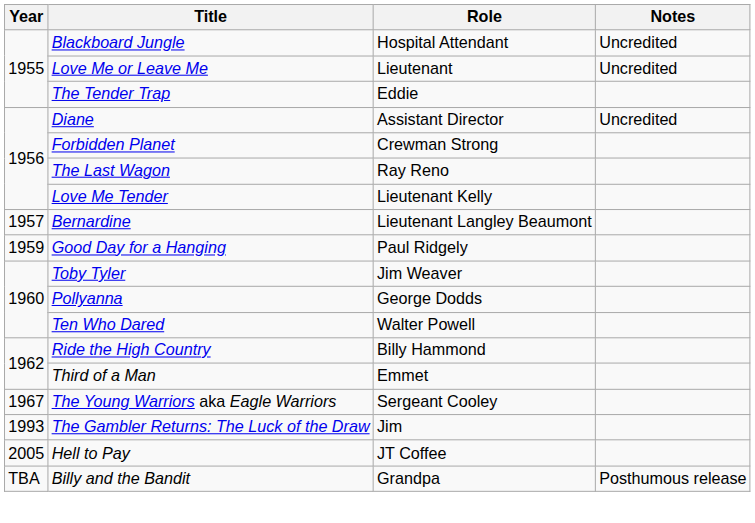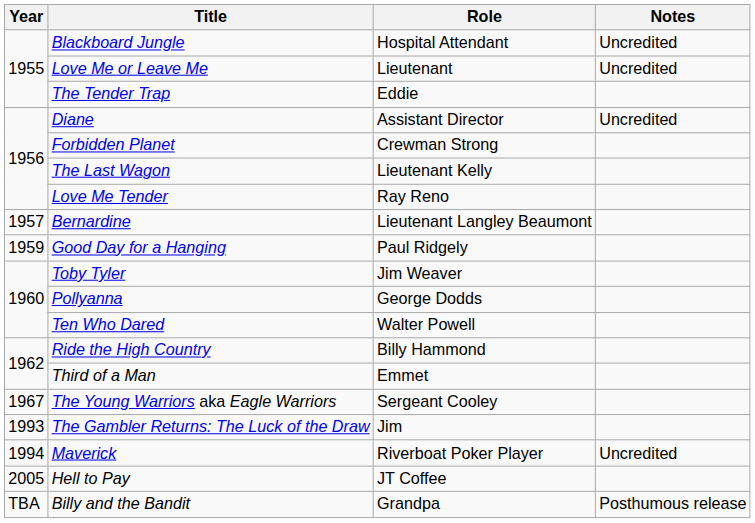The Last Wagon | Role: Ray Reno -> Lieutenant Kelly
Love Me Tender | Role: Lieutenant Kelly -> Ray Reno
+ row: 1994 | Maverick | Riverboat Poker Player | Uncredited
